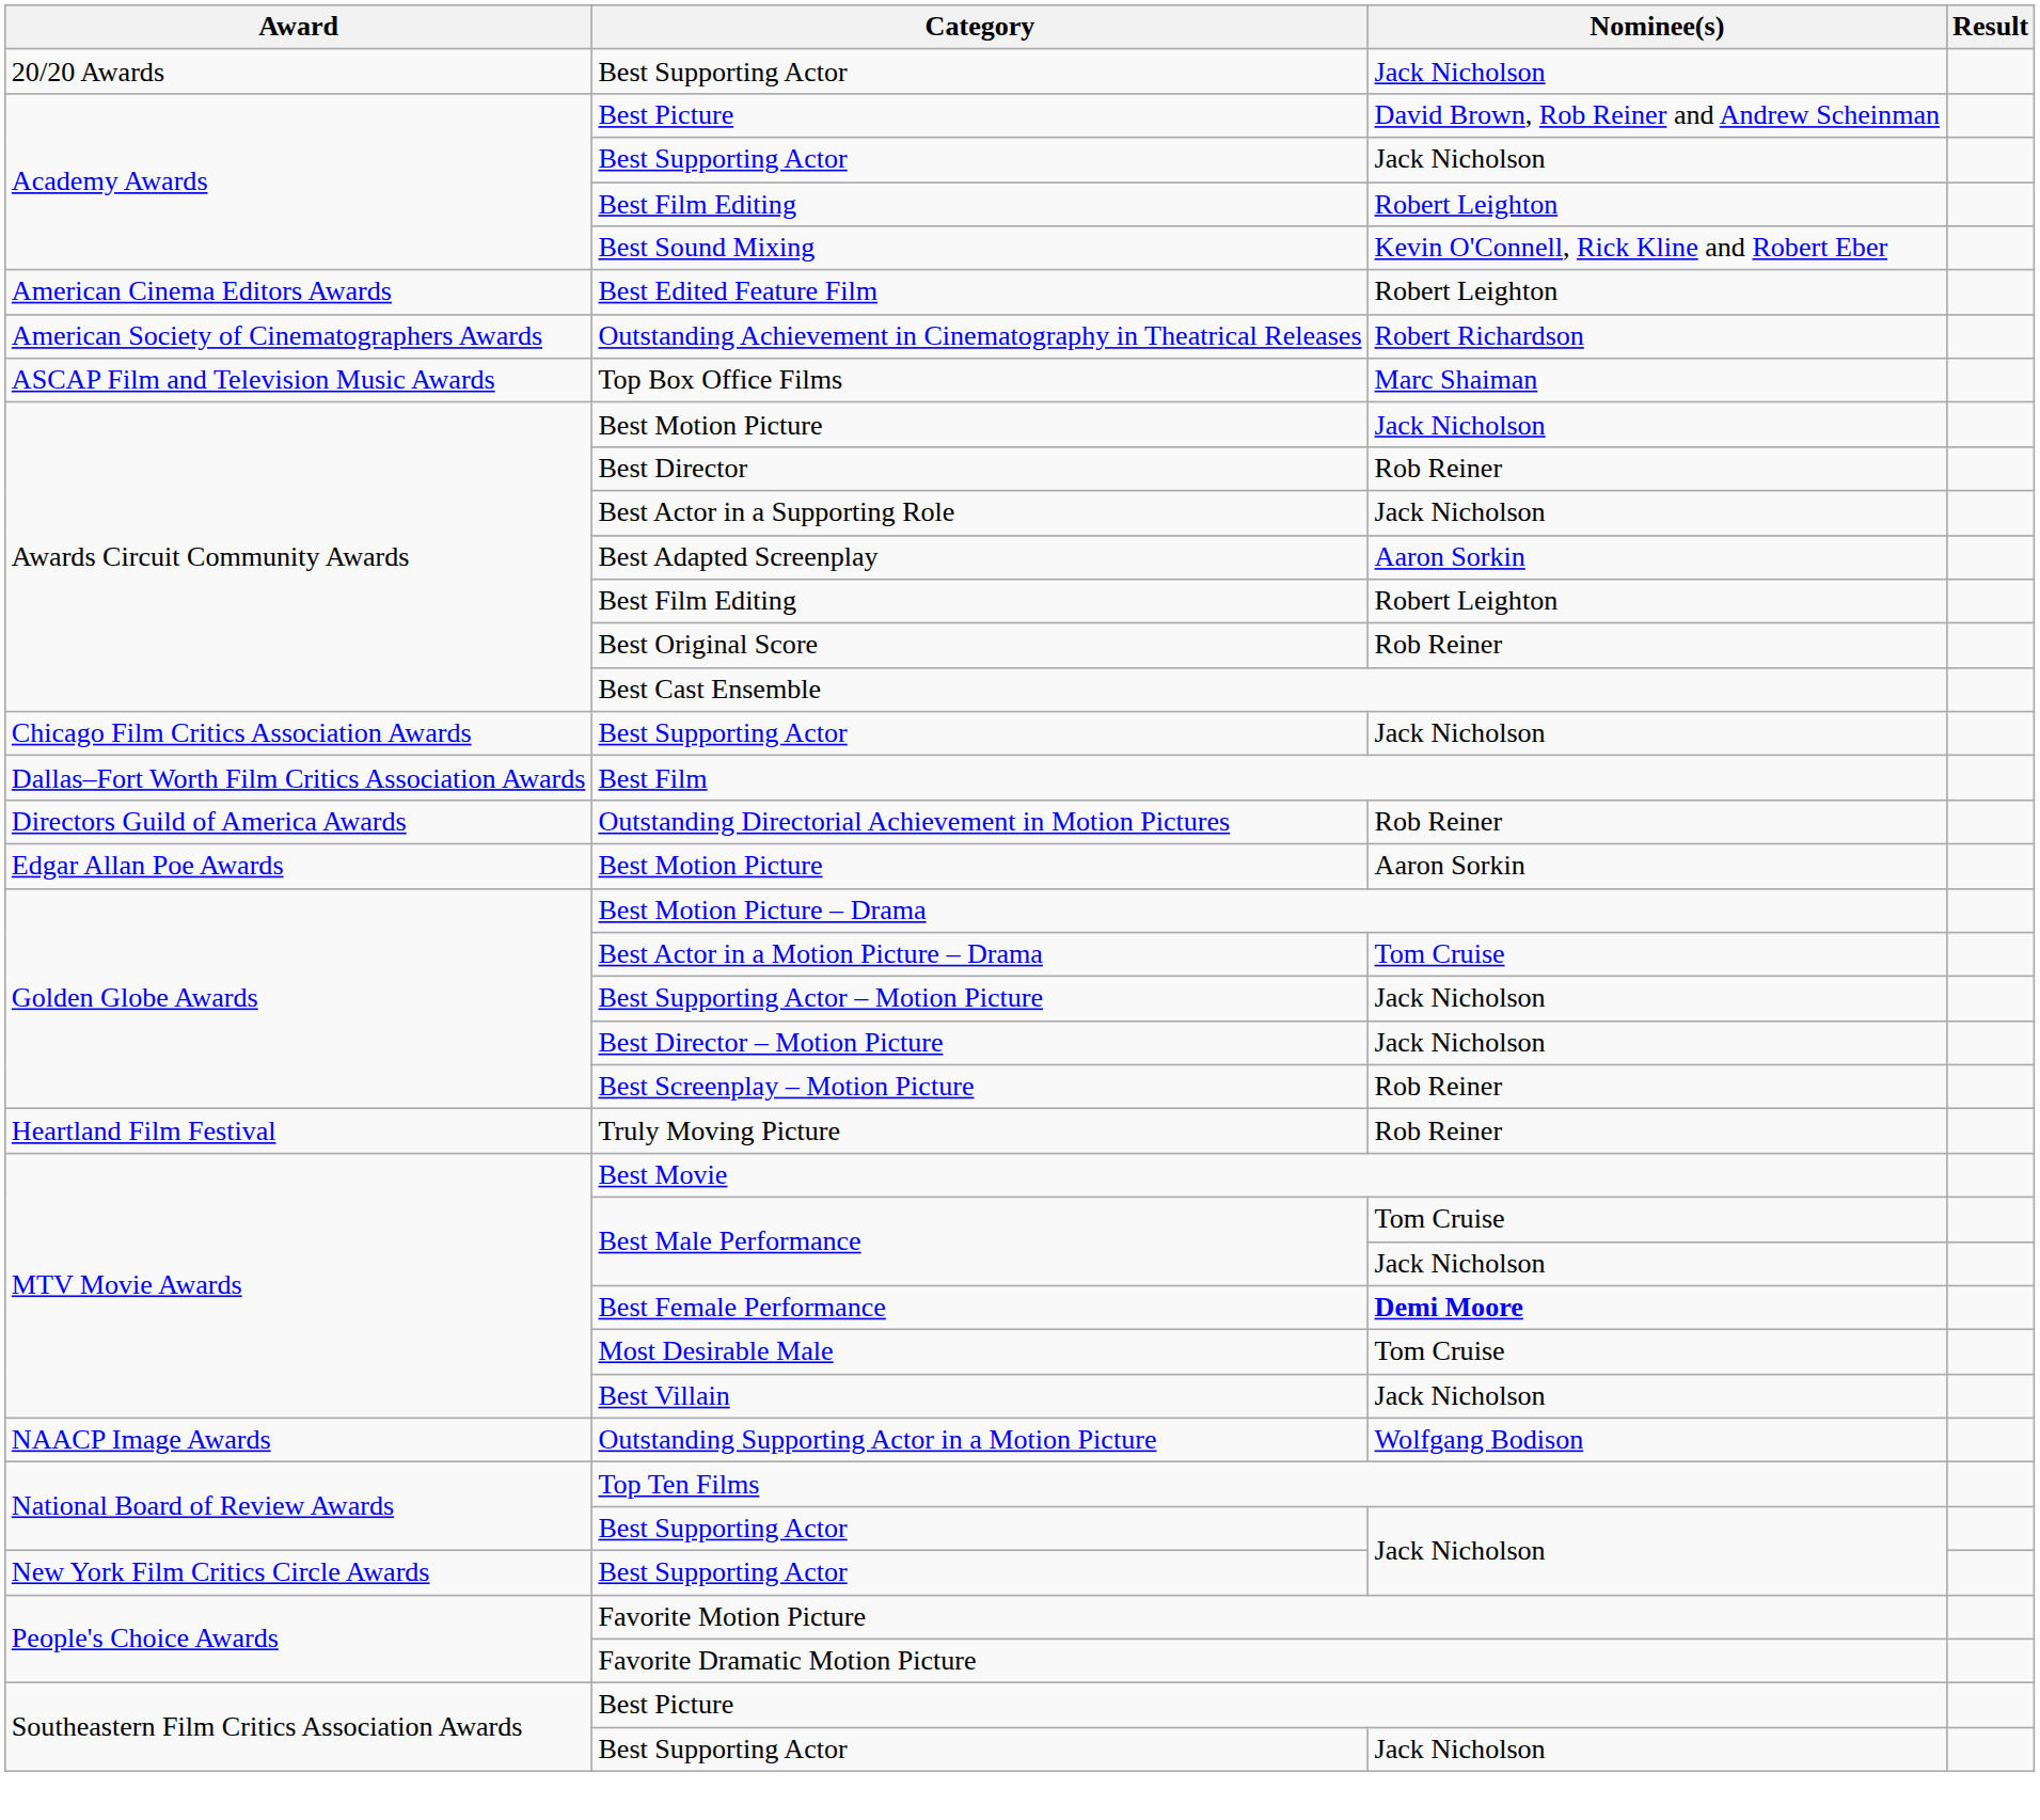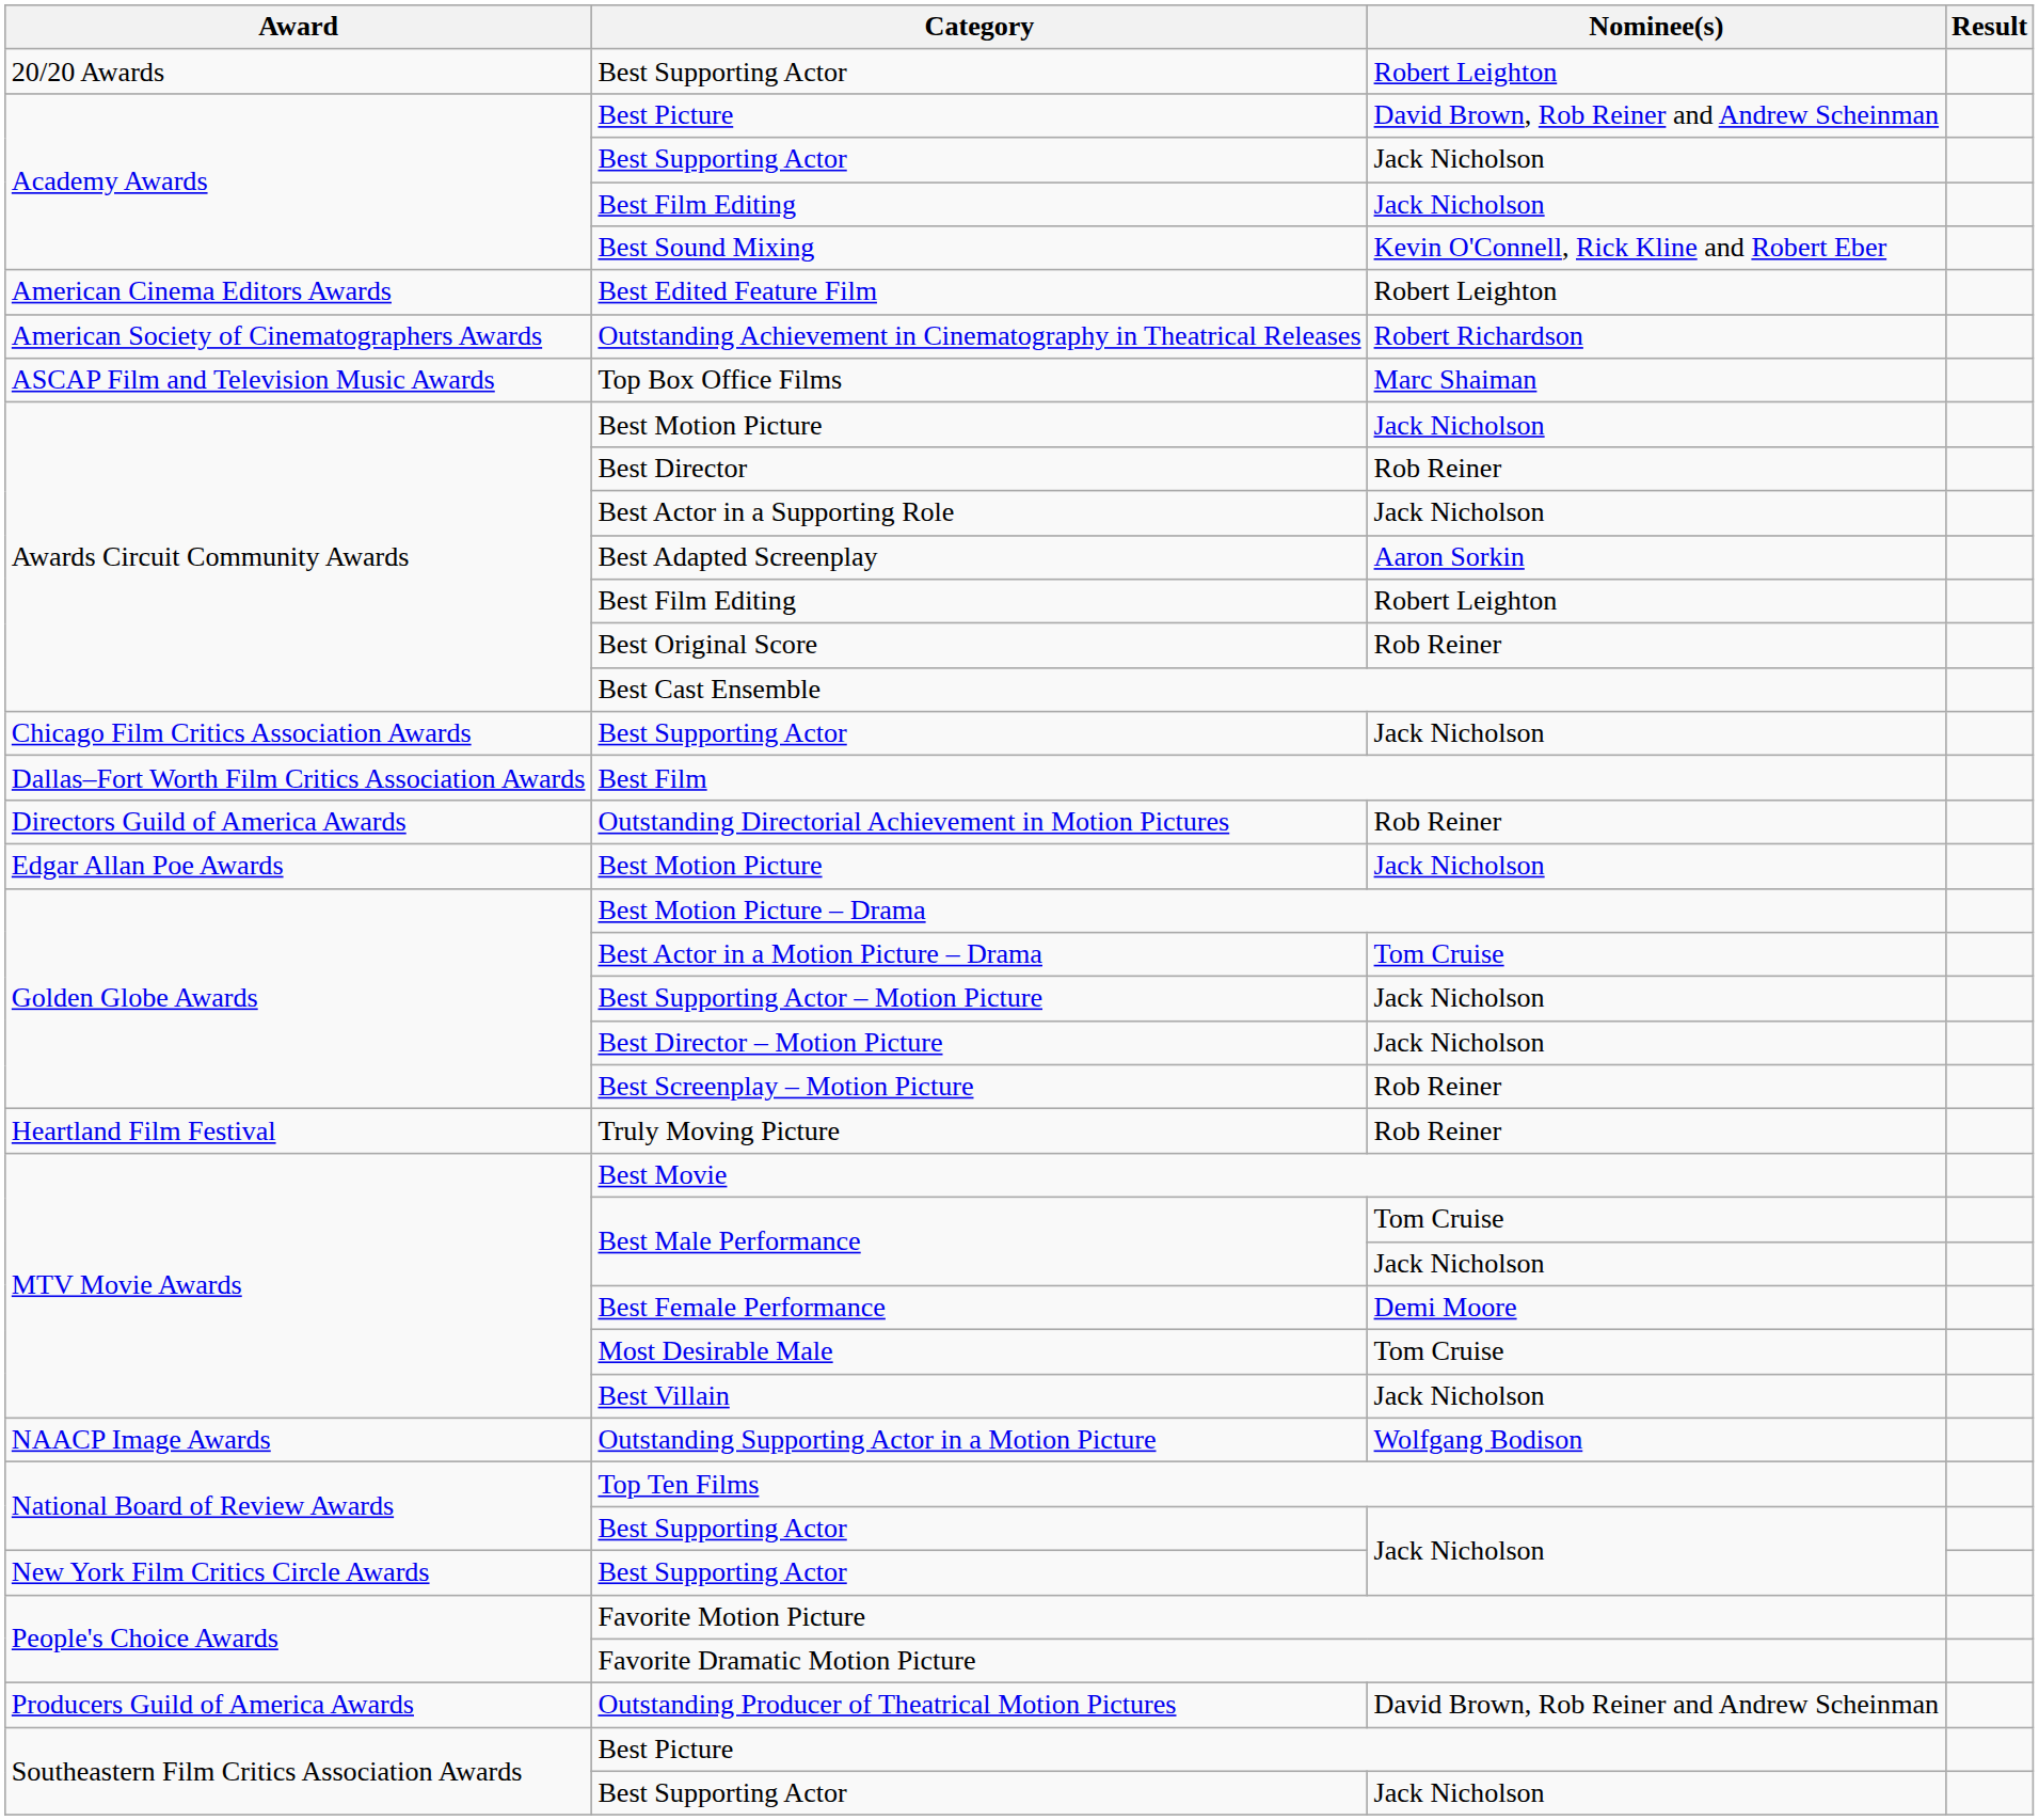20/20 Awards / Best Supporting Actor | Nominee(s): Jack Nicholson -> Robert Leighton
Academy Awards / Best Film Editing | Nominee(s): Robert Leighton -> Jack Nicholson
Edgar Allan Poe Awards / Best Motion Picture | Nominee(s): Aaron Sorkin -> Jack Nicholson
Best Female Performance | Nominee(s): bold -> normal
+ row: Producers Guild of America Awards | Outstanding Producer of Theatrical Motion Pictures | David Brown, Rob Reiner and Andrew Scheinman
